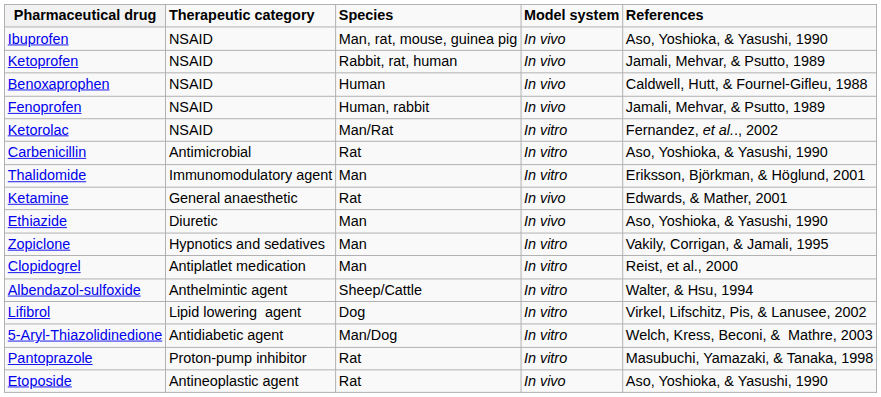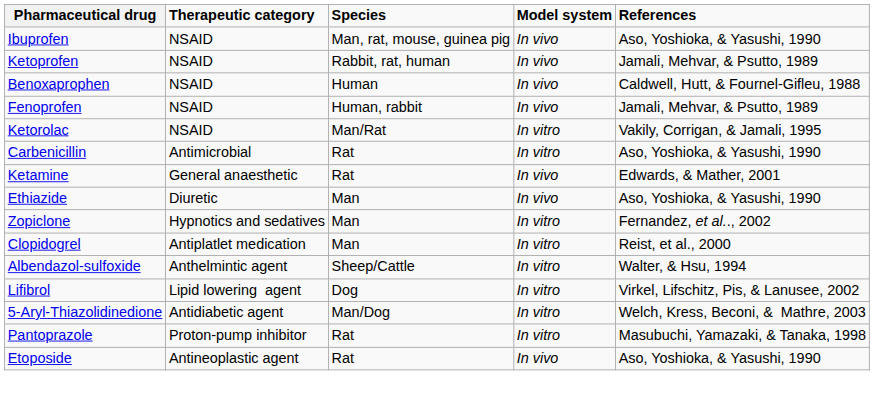Ketorolac | References: Fernandez, et al.., 2002 -> Vakily, Corrigan, & Jamali, 1995
- row: Thalidomide | Immunomodulatory agent | Man | In vitro | Eriksson, Björkman, & Höglund, 2001
Zopiclone | References: Vakily, Corrigan, & Jamali, 1995 -> Fernandez, et al.., 2002
